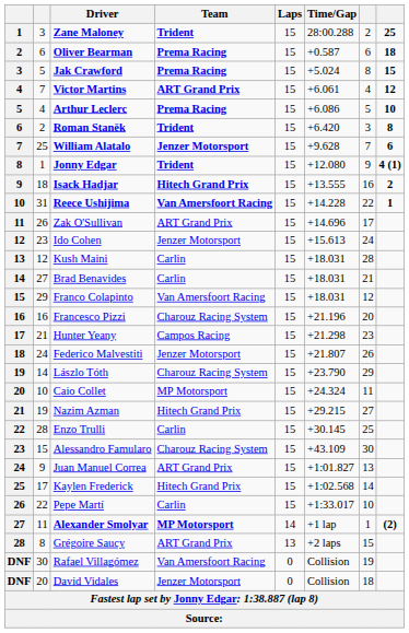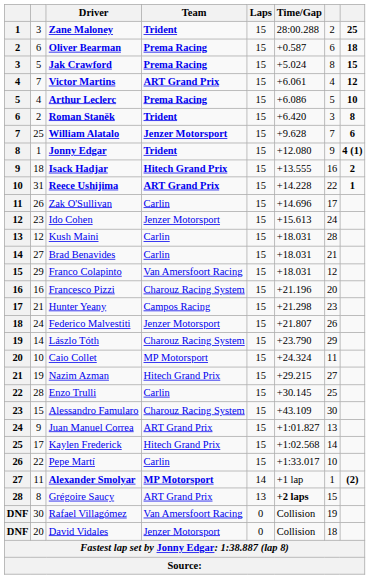Reece Ushijima | Team: Van Amersfoort Racing -> ART Grand Prix
Zak O'Sullivan | Team: ART Grand Prix -> Carlin
Grégoire Saucy | Time/Gap: normal -> bold
